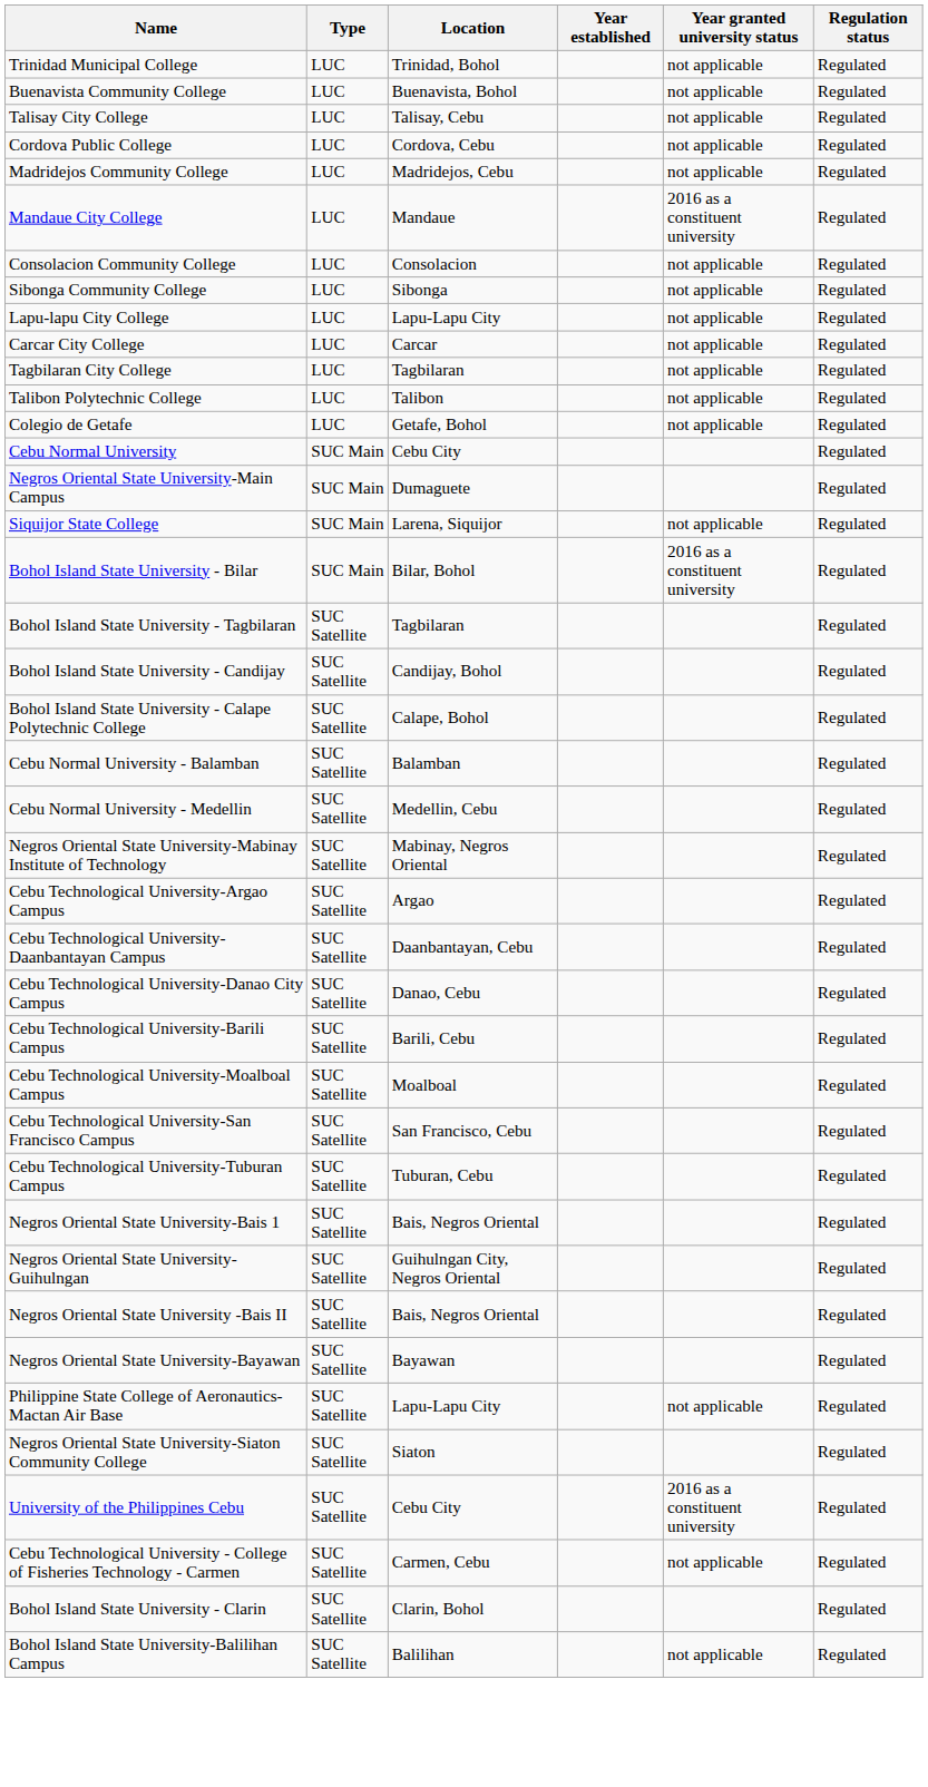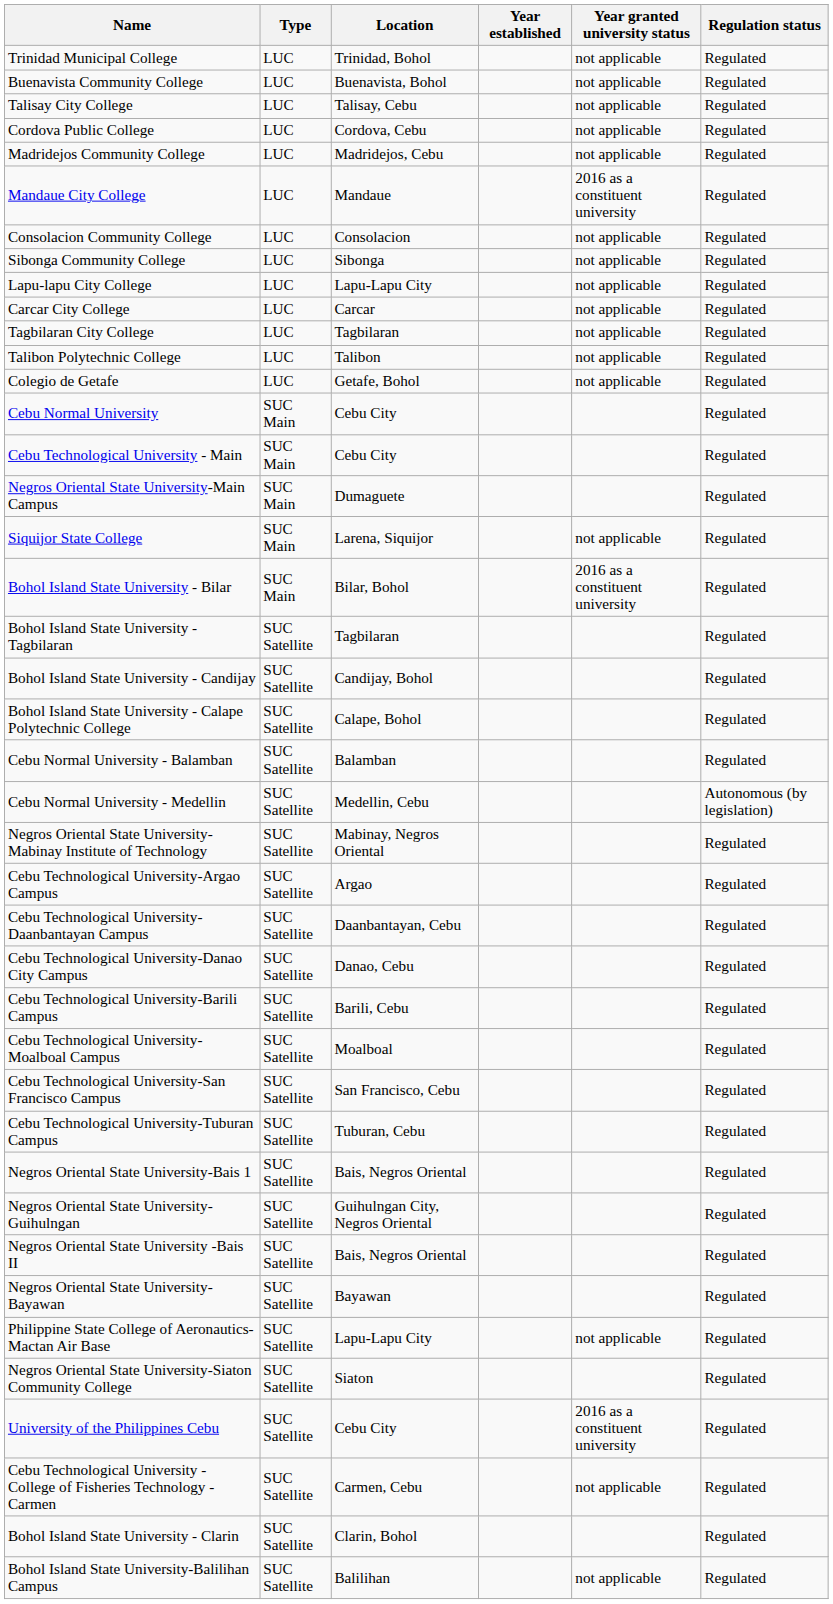+ row: Cebu Technological University - Main | SUC Main | Cebu City | Regulated
Cebu Normal University - Medellin | Regulation status: Regulated -> Autonomous (by legislation)
